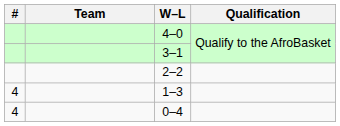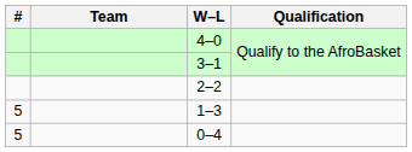1–3 | #: 4 -> 5
0–4 | #: 4 -> 5
